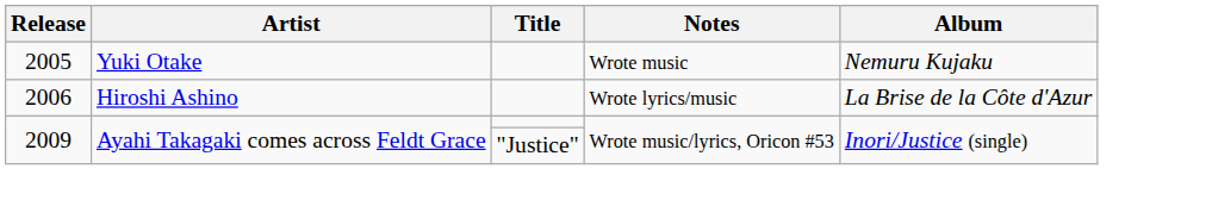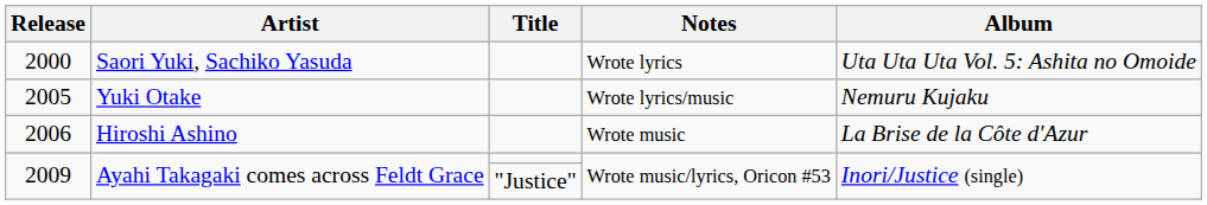+ row: 2000 | Saori Yuki, Sachiko Yasuda | Wrote lyrics | Uta Uta Uta Vol. 5: Ashita no Omoide
2005 | Notes: Wrote music -> Wrote lyrics/music
2006 | Notes: Wrote lyrics/music -> Wrote music
